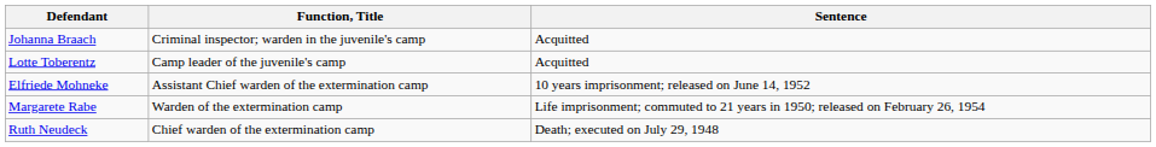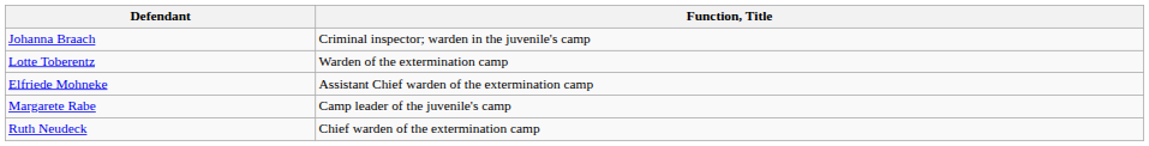- column: Sentence | Acquitted | Acquitted | 10 years imprisonment; released on June 14, 1952 | Life imprisonment; commuted to 21 years in 1950; released on February 26, 1954 | Death; executed on July 29, 1948
Lotte Toberentz | Function, Title: Camp leader of the juvenile's camp -> Warden of the extermination camp
Margarete Rabe | Function, Title: Warden of the extermination camp -> Camp leader of the juvenile's camp
